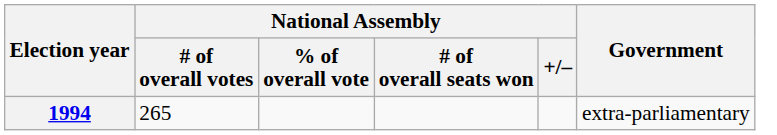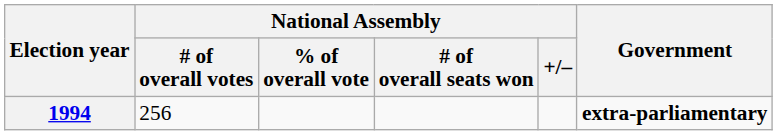1994 | National Assembly / # of overall votes: 265 -> 256
1994 | Government: normal -> bold
